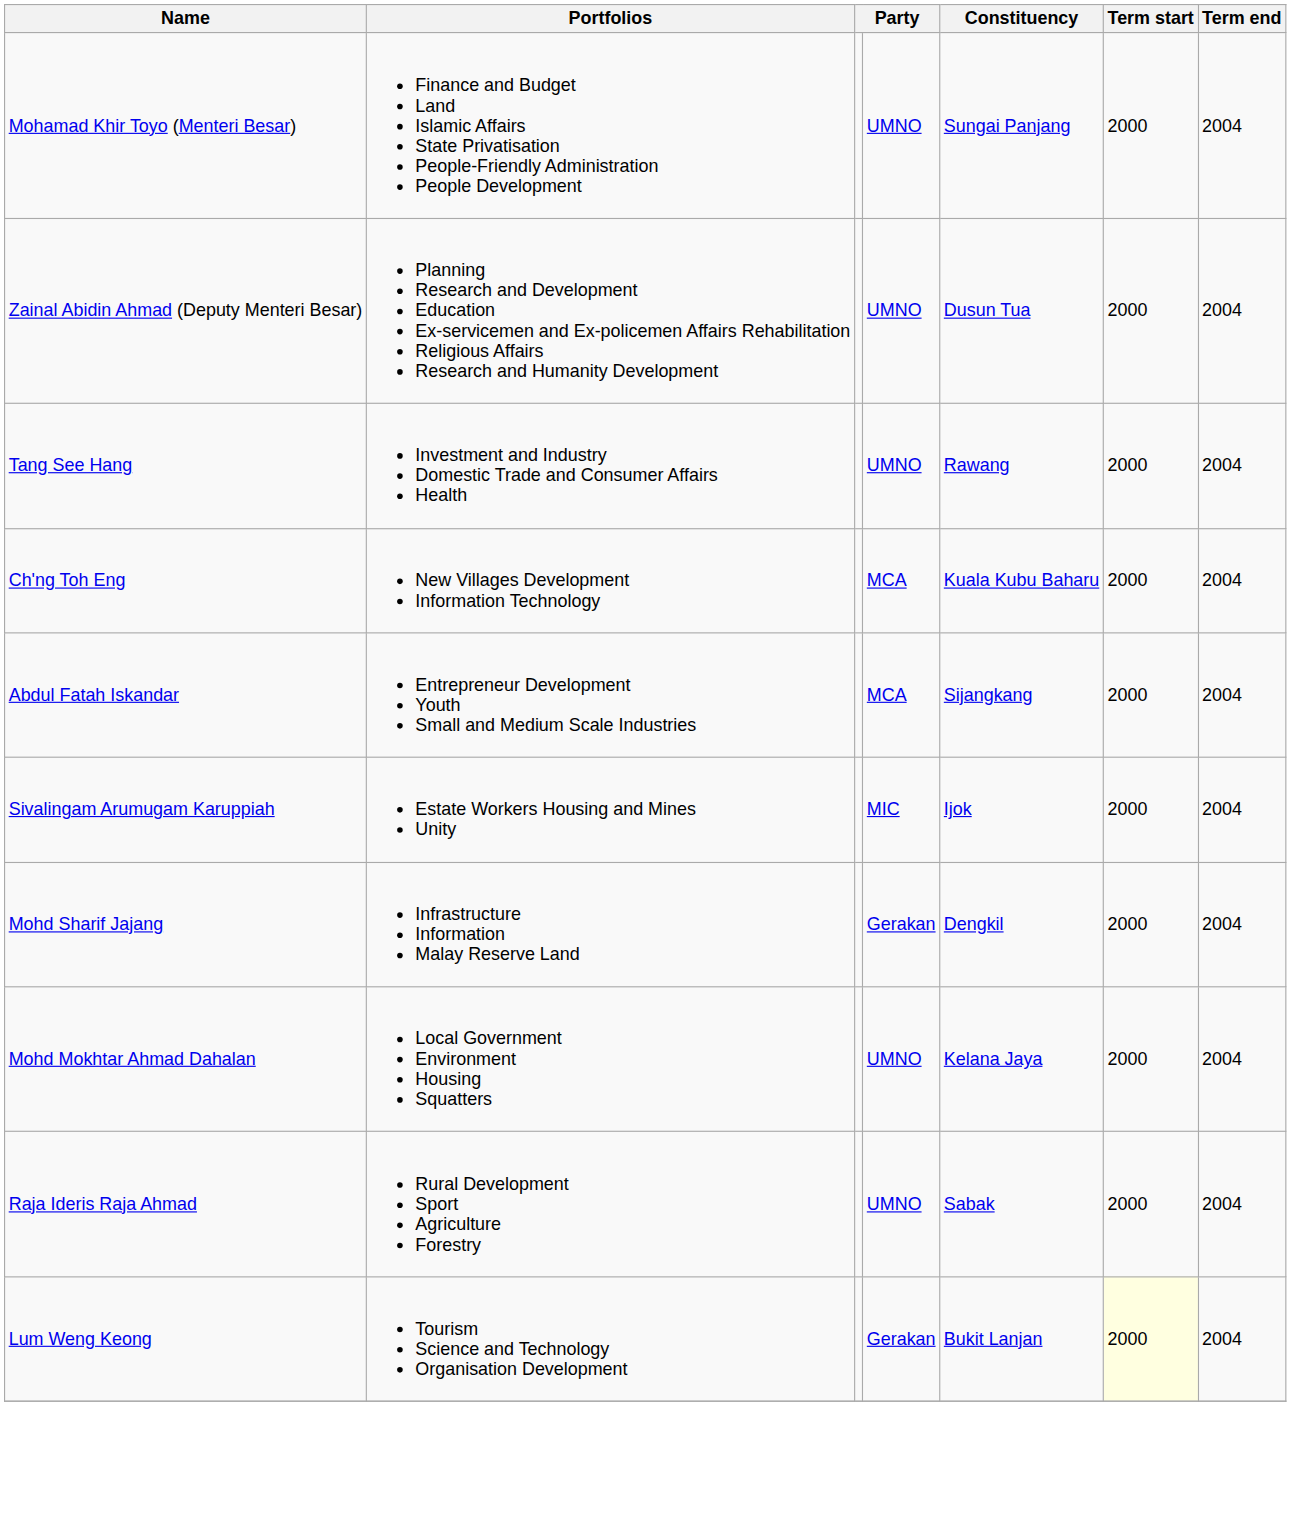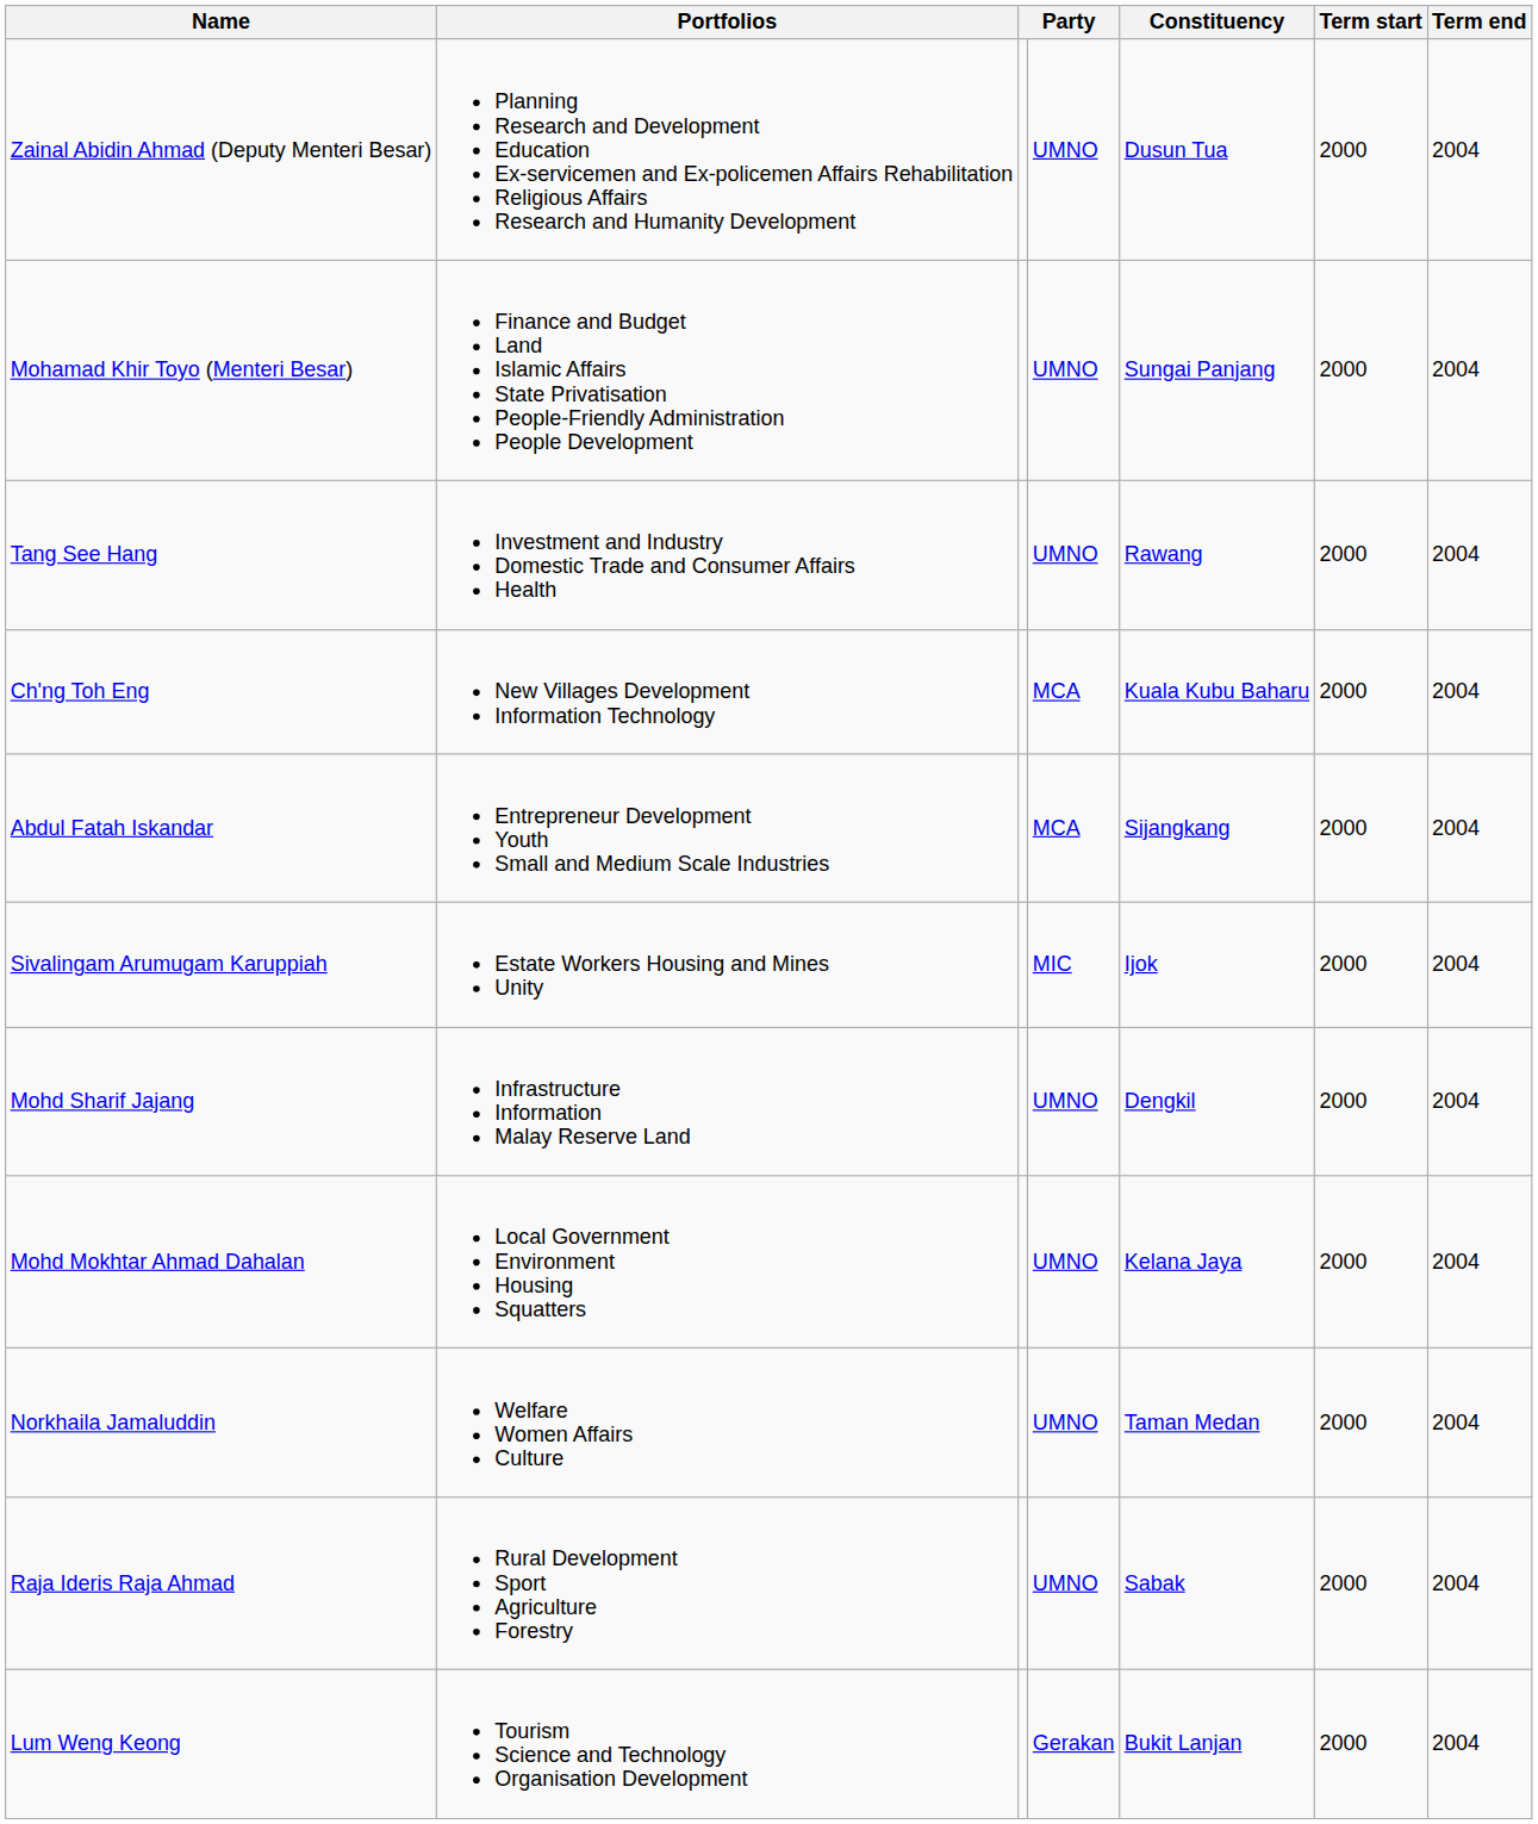rows swapped: Mohamad Khir Toyo (Menteri Besar) <-> Zainal Abidin Ahmad (Deputy Menteri Besar)
Mohd Sharif Jajang | column 4: Gerakan -> UMNO
+ row: Norkhaila Jamaluddin | Welfare Women Affairs Culture | UMNO | Taman Medan | 2000 | 2004
Lum Weng Keong | Term start: lightyellow background -> no background
